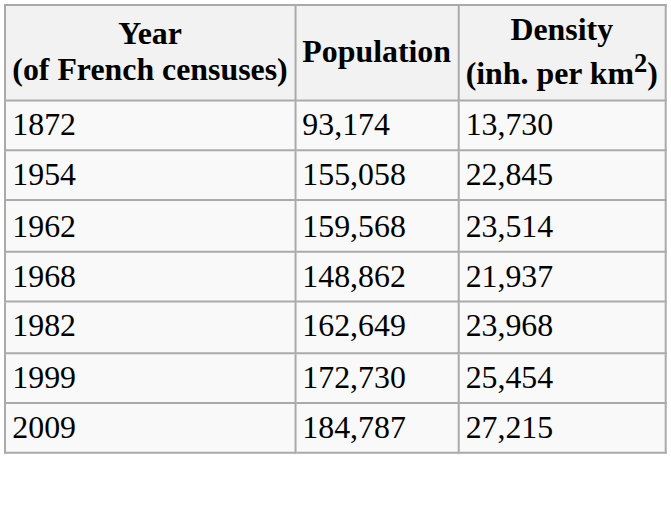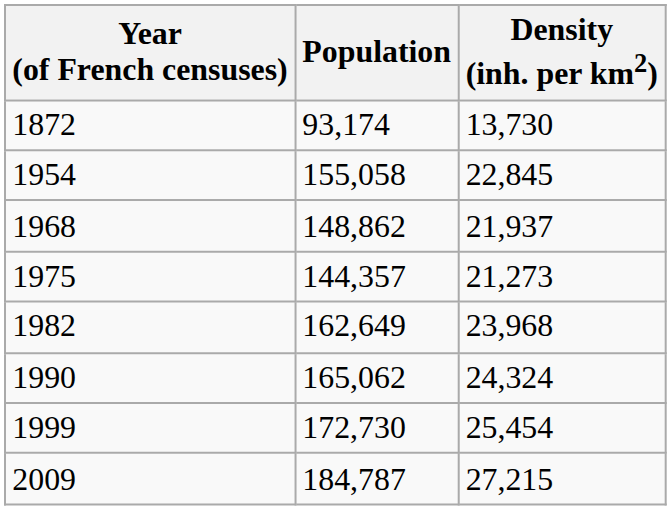- row: 1962 | 159,568 | 23,514
+ row: 1975 | 144,357 | 21,273
+ row: 1990 | 165,062 | 24,324
